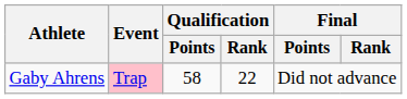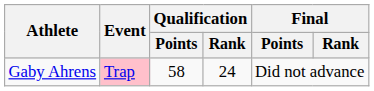Gaby Ahrens | Qualification / Rank: 22 -> 24
